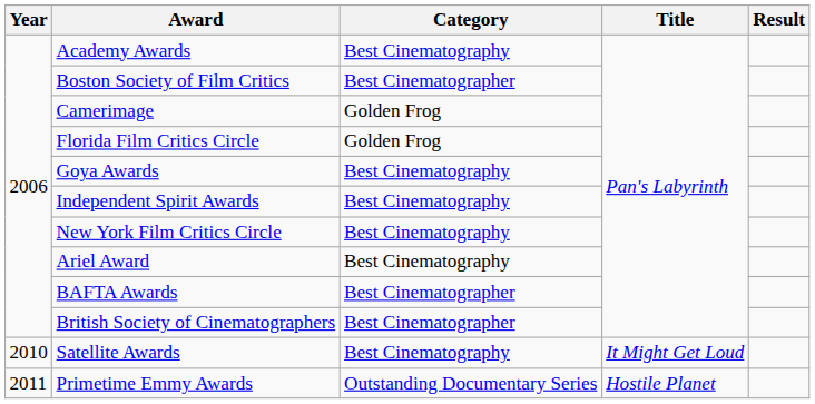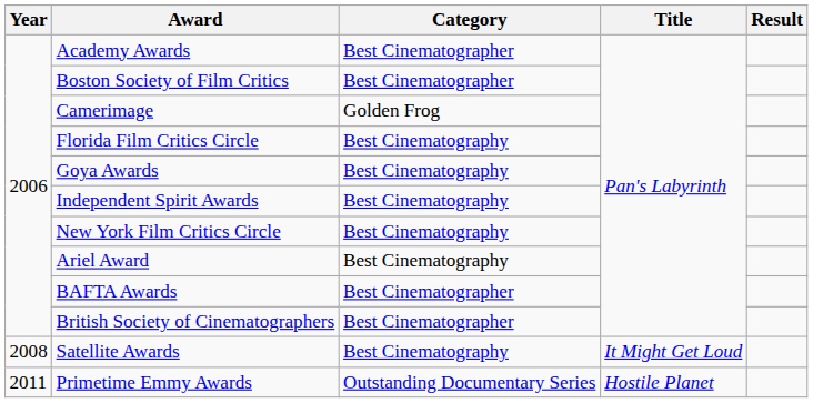Academy Awards | Category: Best Cinematography -> Best Cinematographer
Florida Film Critics Circle | Category: Golden Frog -> Best Cinematography
Satellite Awards | Year: 2010 -> 2008
